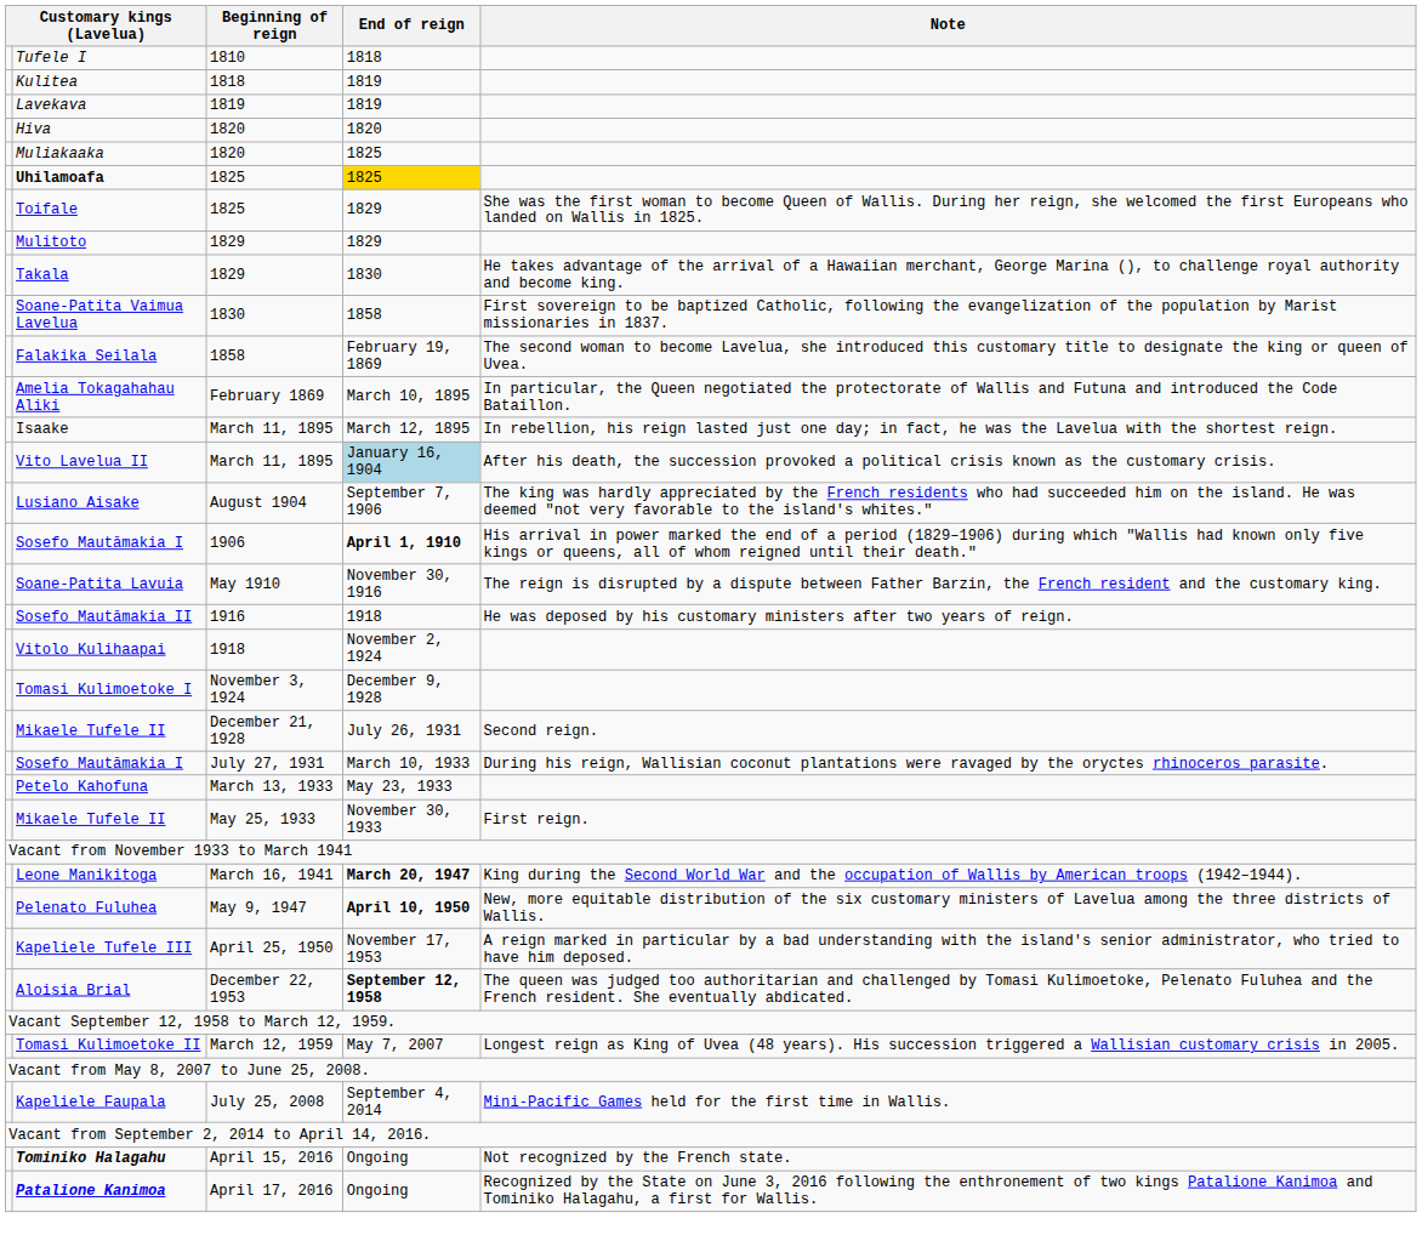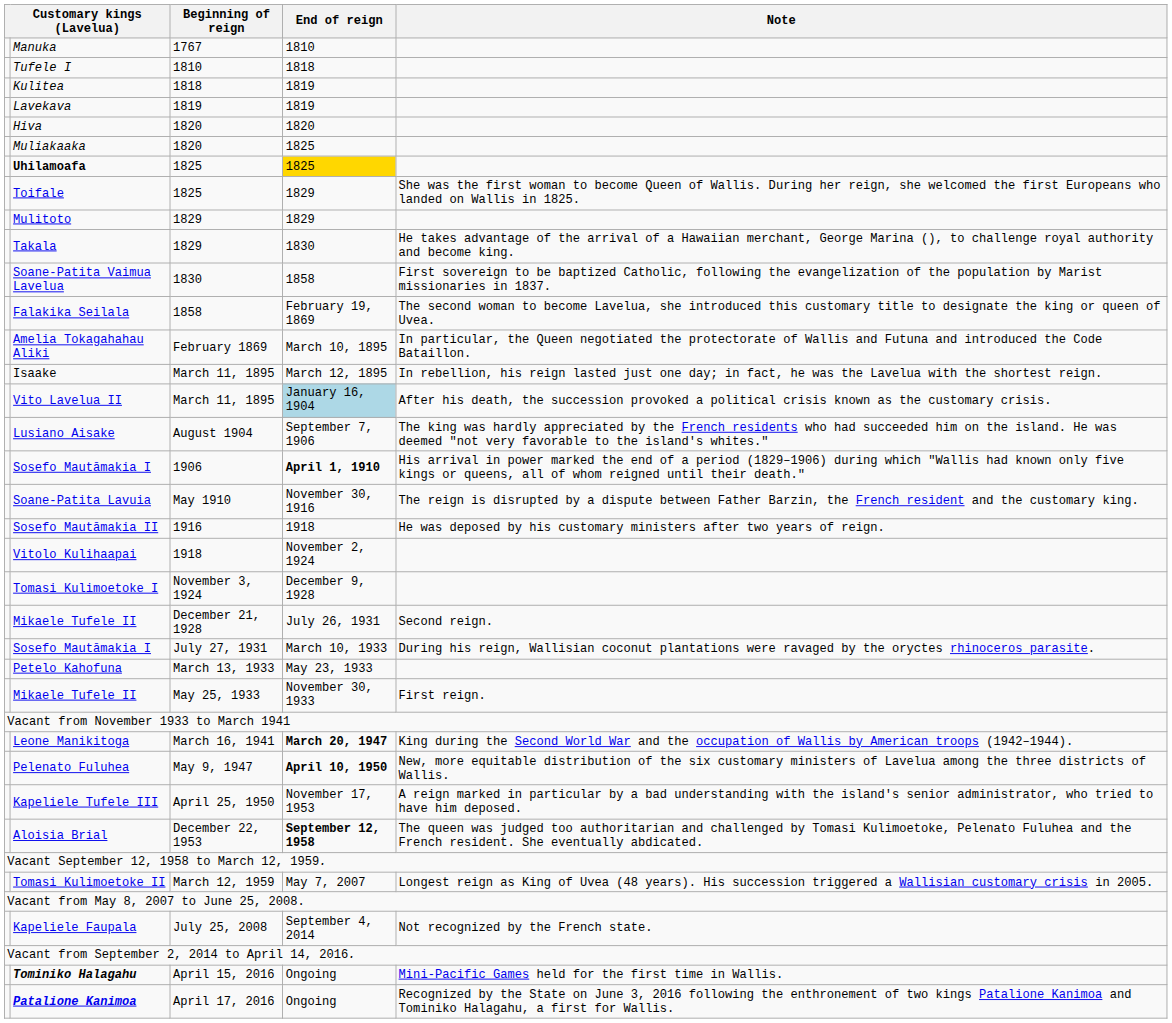+ row: Manuka | 1767 | 1810
Kapeliele Faupala | Note: Mini-Pacific Games held for the first time in Wallis. -> Not recognized by the French state.
Tominiko Halagahu | Note: Not recognized by the French state. -> Mini-Pacific Games held for the first time in Wallis.
